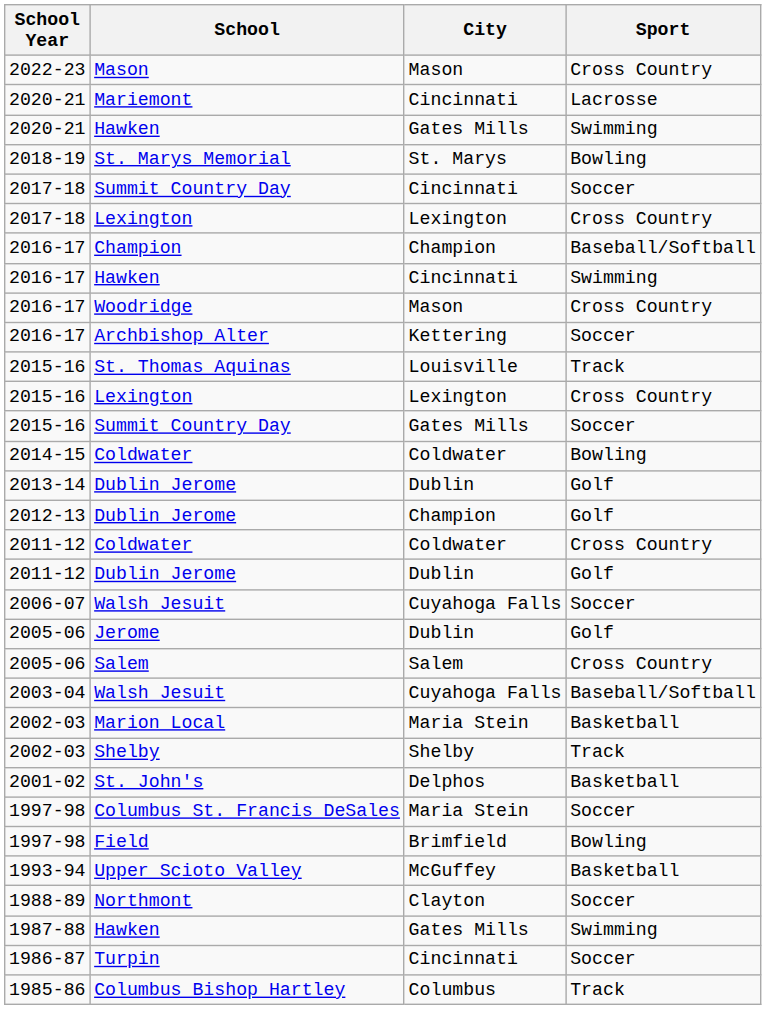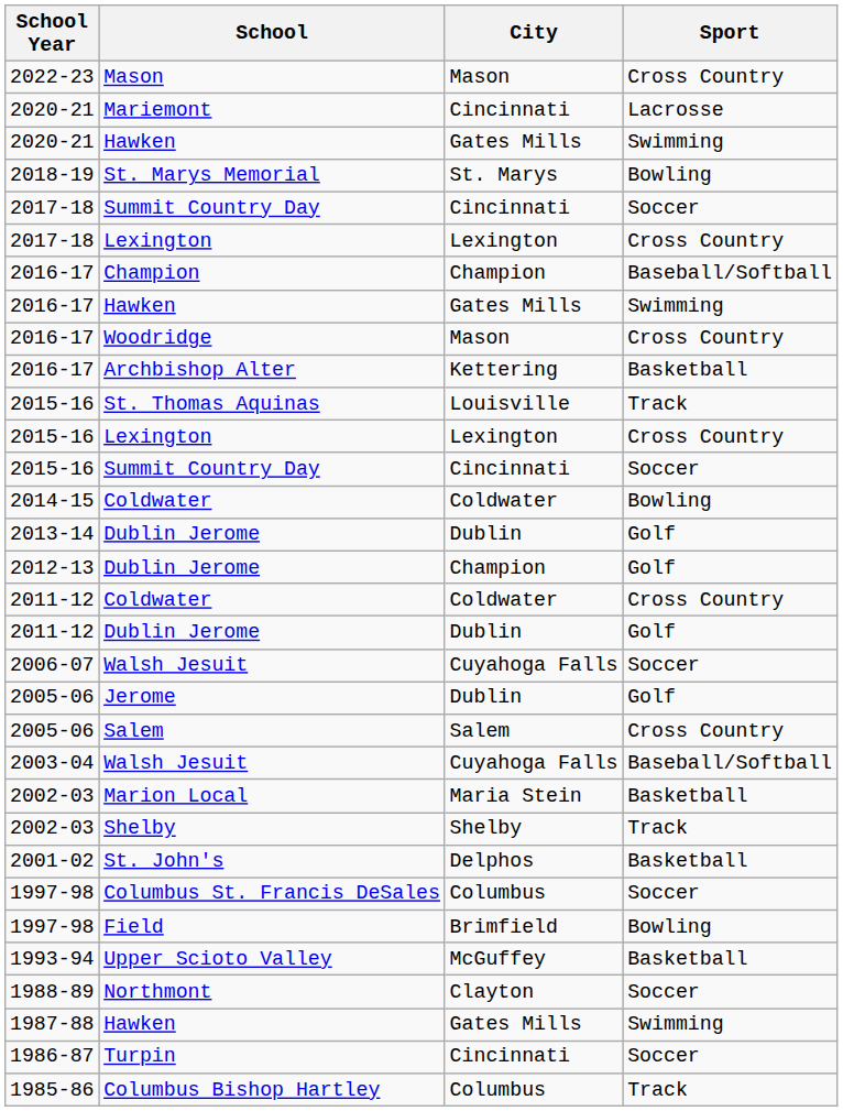2016-17 / Hawken | City: Cincinnati -> Gates Mills
Archbishop Alter | Sport: Soccer -> Basketball
2015-16 / Summit Country Day | City: Gates Mills -> Cincinnati
Columbus St. Francis DeSales | City: Maria Stein -> Columbus
